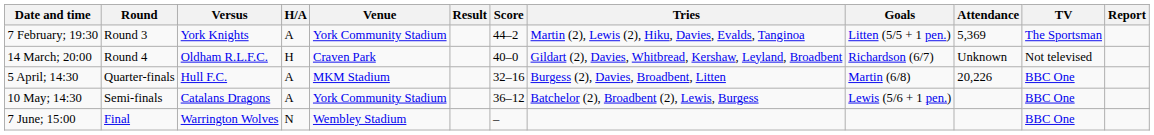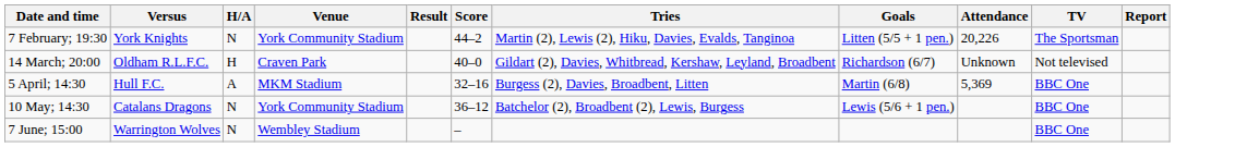- column: Round | Round 3 | Round 4 | Quarter-finals | Semi-finals | Final
7 February; 19:30 | H/A: A -> N
7 February; 19:30 | Attendance: 5,369 -> 20,226
5 April; 14:30 | Attendance: 20,226 -> 5,369
10 May; 14:30 | H/A: A -> N
